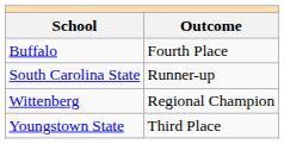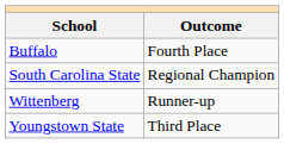South Carolina State | Outcome: Runner-up -> Regional Champion
Wittenberg | Outcome: Regional Champion -> Runner-up
